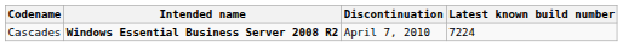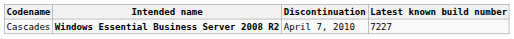Cascades | Latest known build number: 7224 -> 7227
